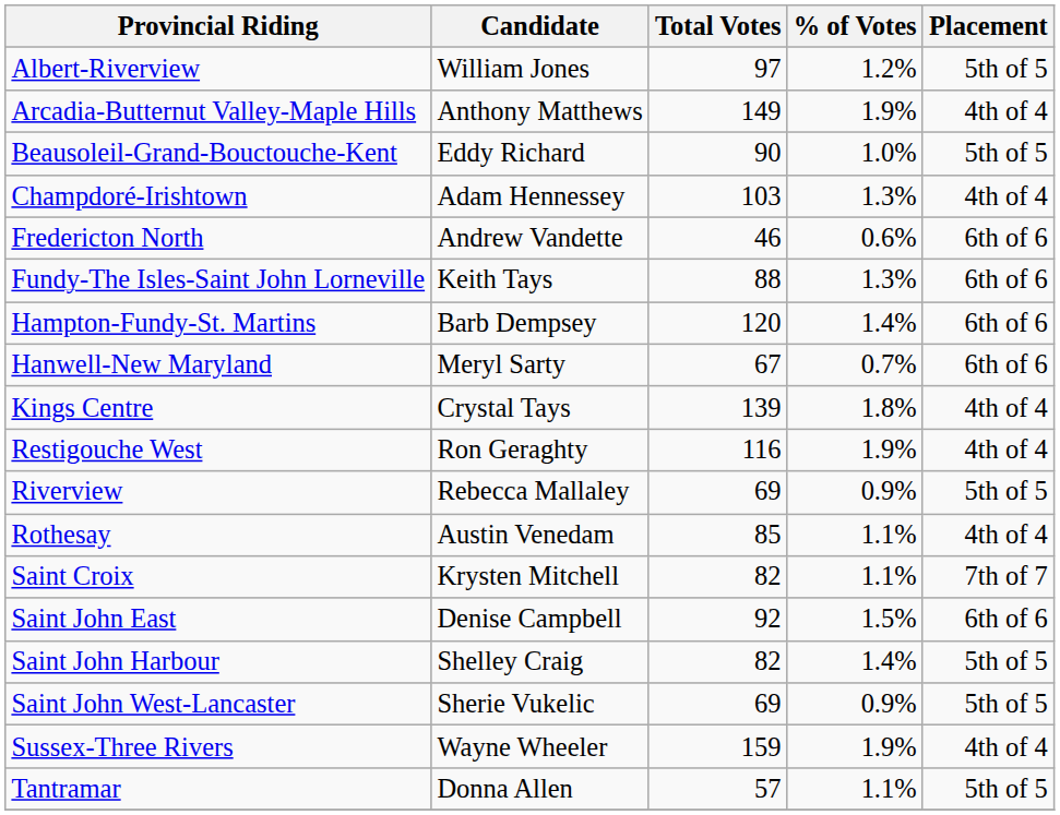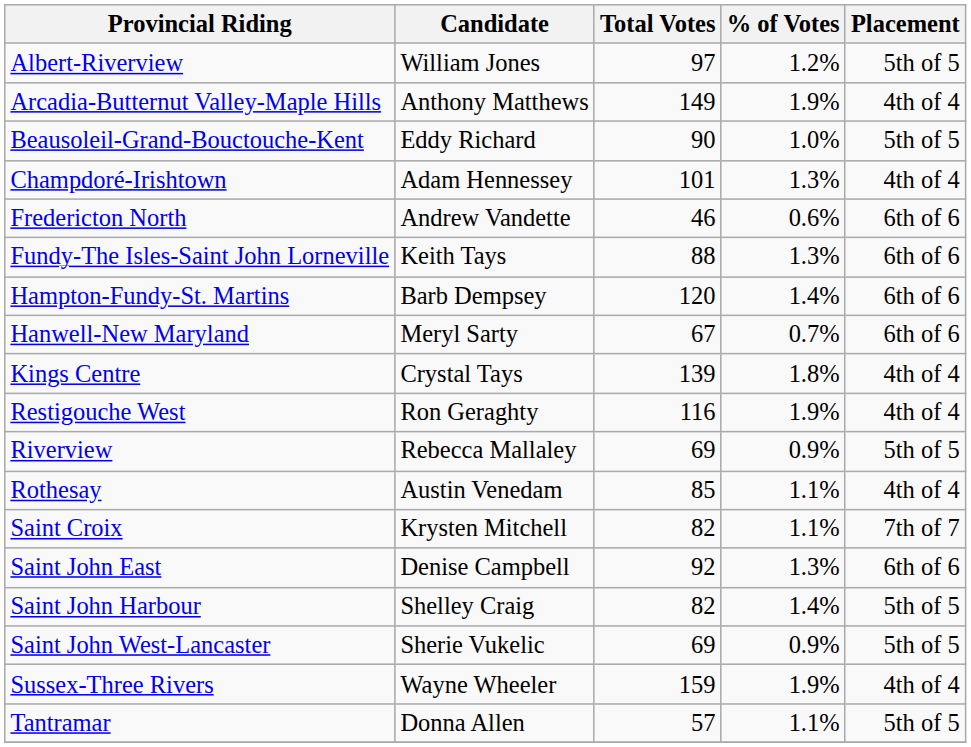Champdoré-Irishtown | Total Votes: 103 -> 101
Saint John East | % of Votes: 1.5% -> 1.3%
